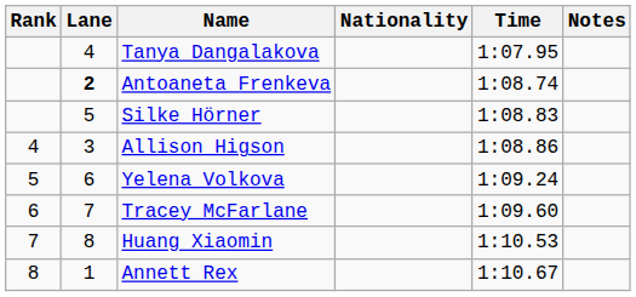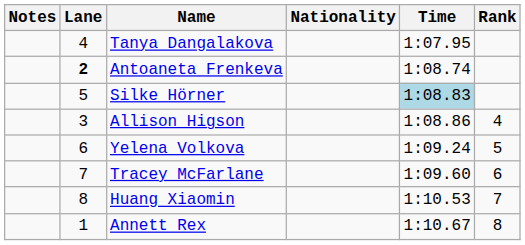columns swapped: Rank <-> Notes
Silke Hörner | Time: no background -> lightblue background
